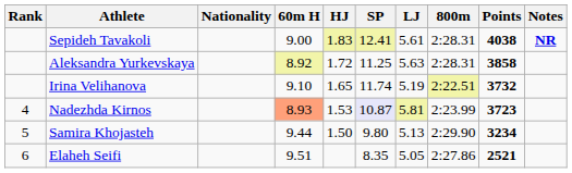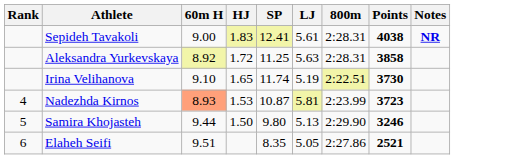- column: Nationality
Irina Velihanova | Points: 3732 -> 3730
Nadezhda Kirnos | SP: lavender background -> no background
Samira Khojasteh | Points: 3234 -> 3246
